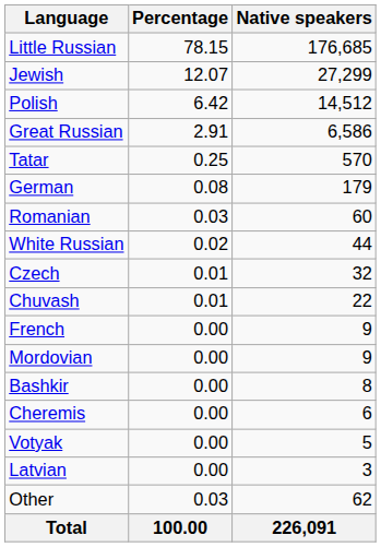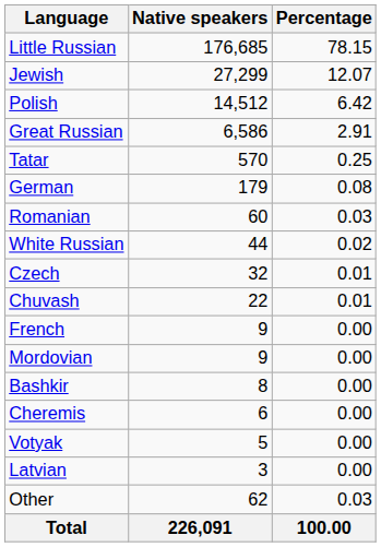columns swapped: Native speakers <-> Percentage
